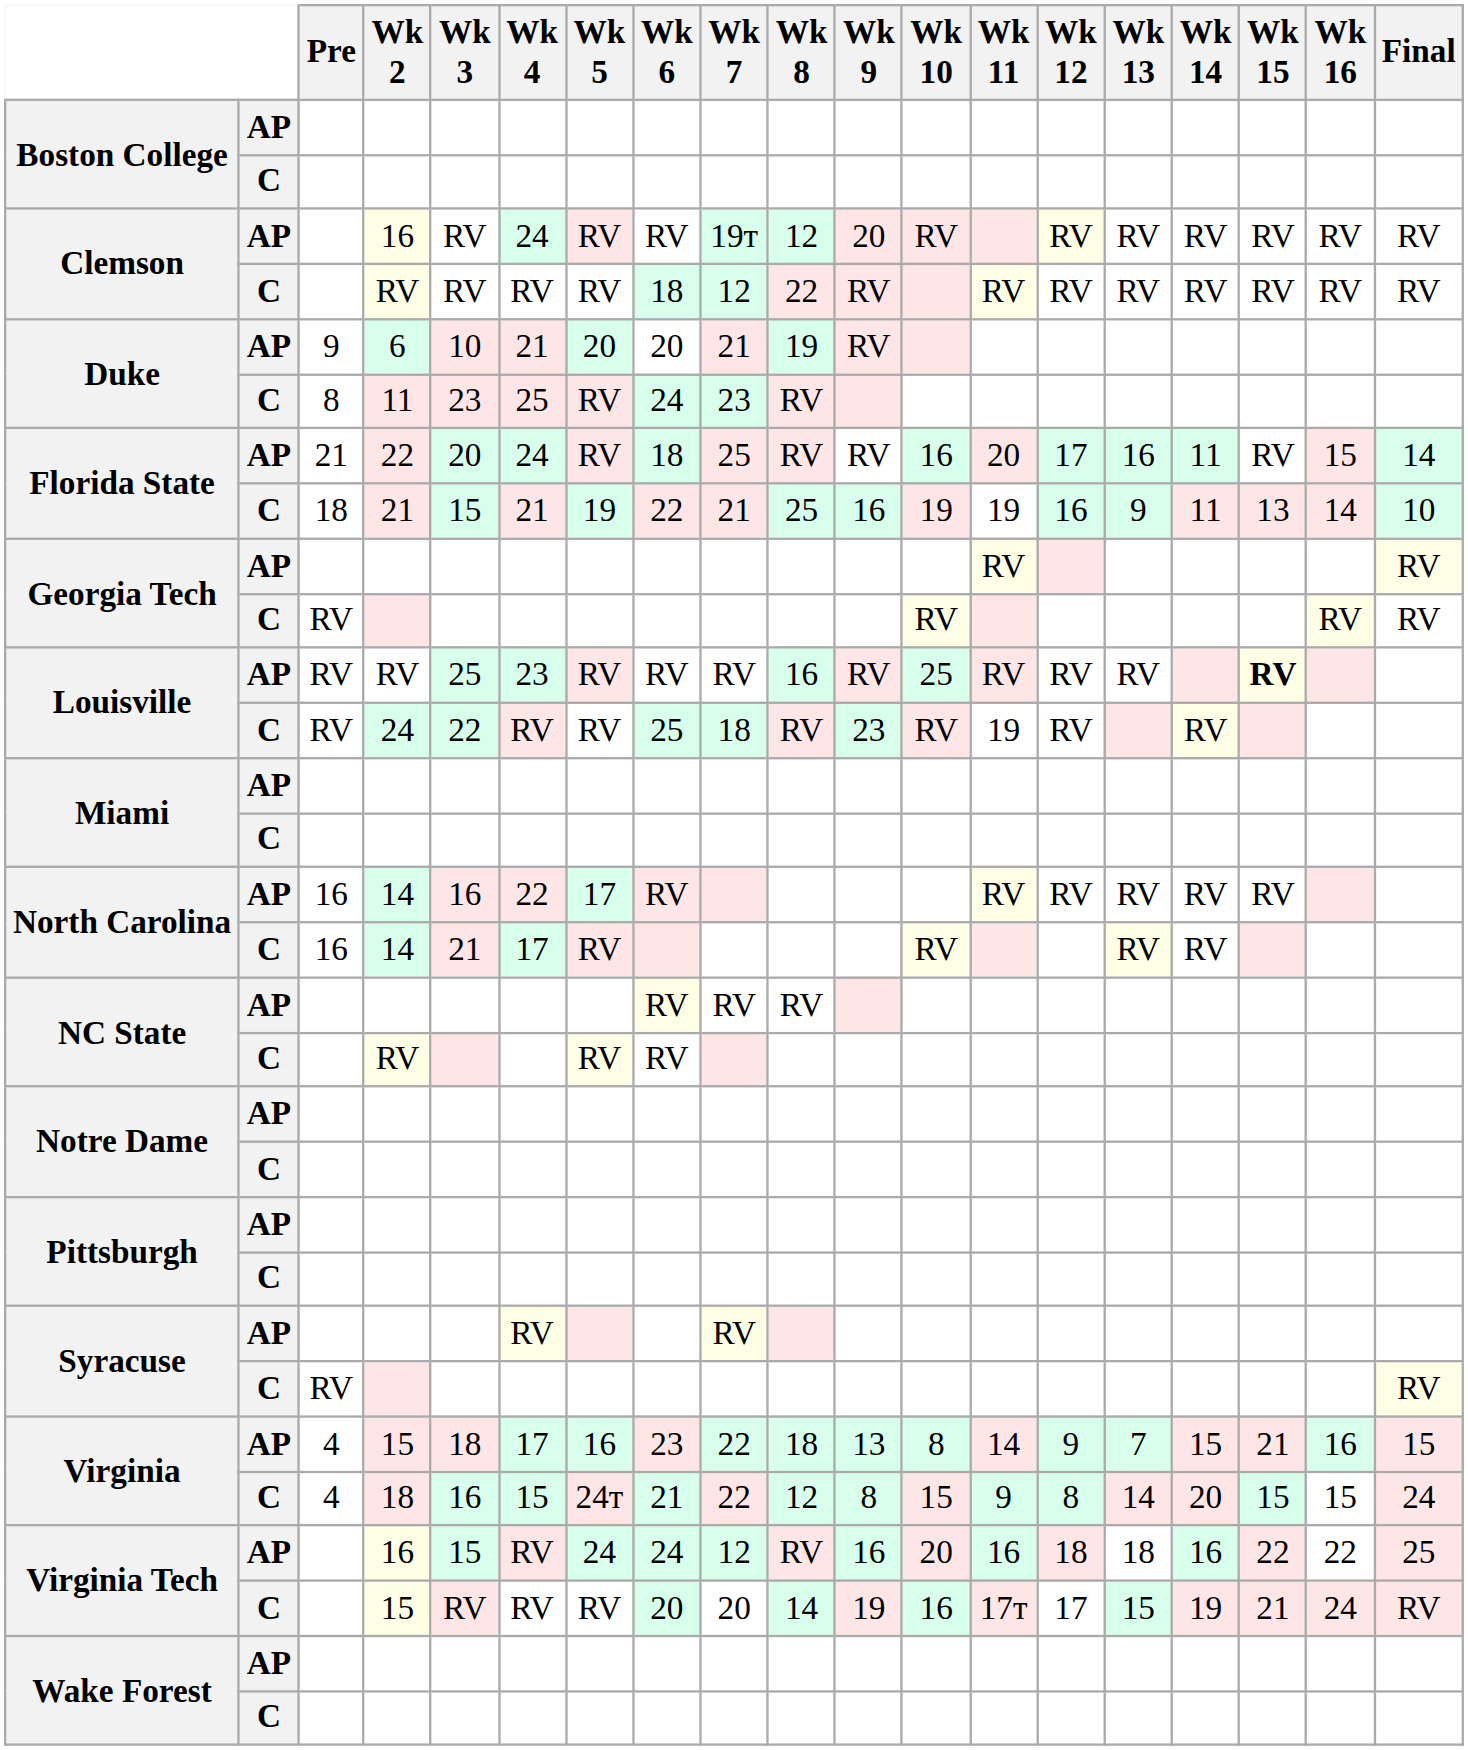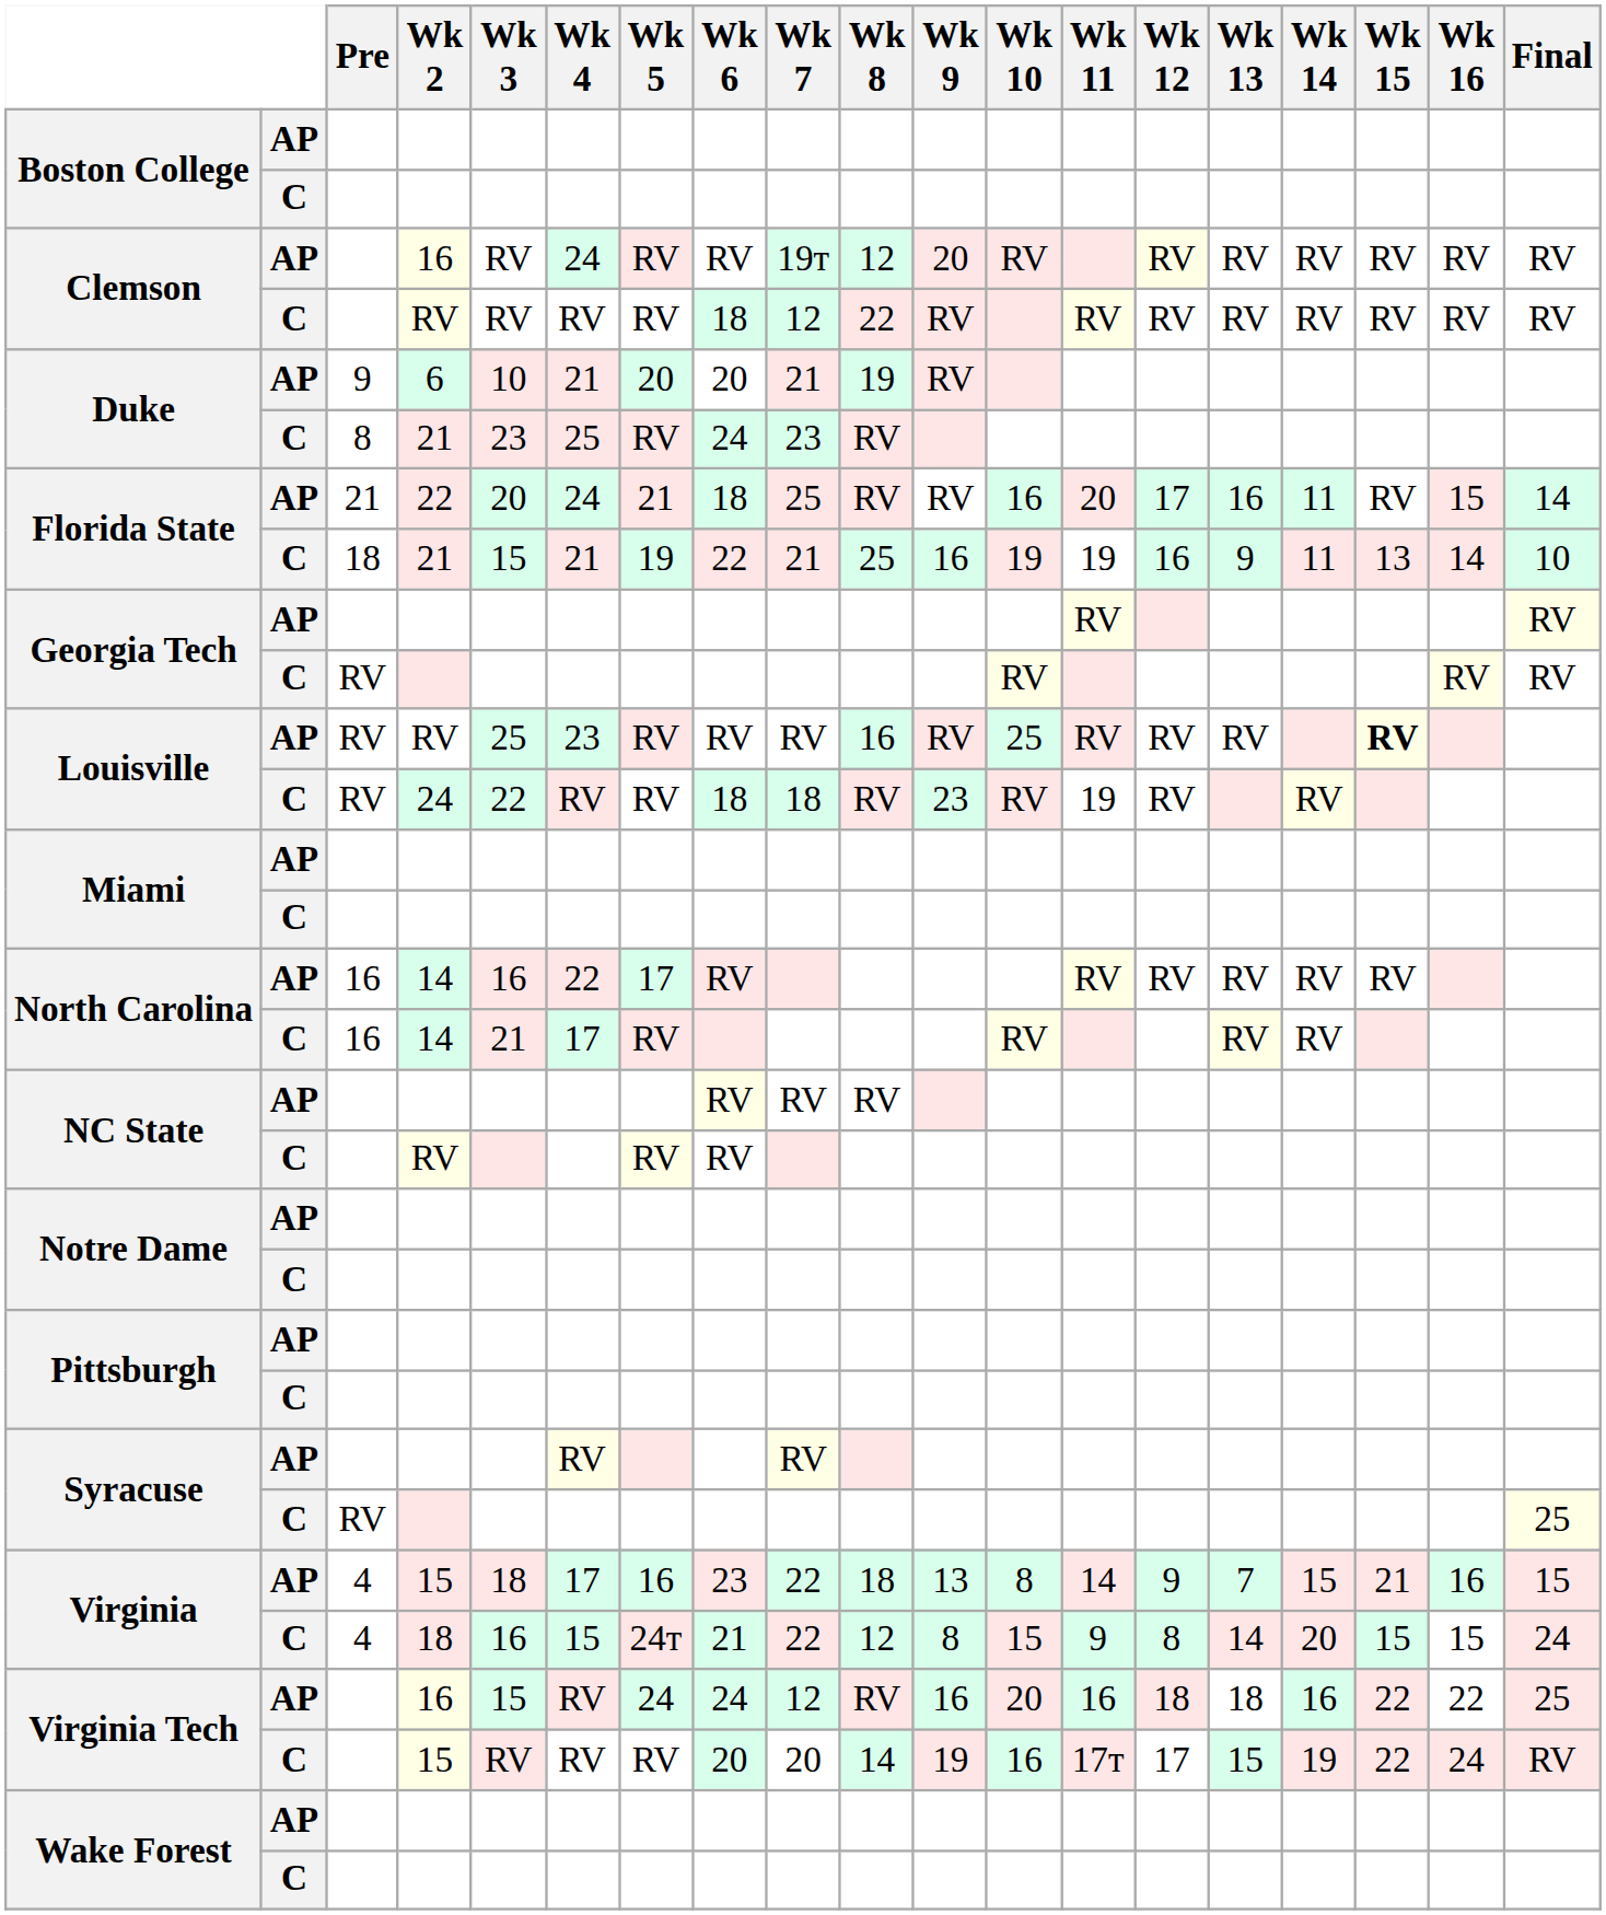Duke / C | Wk 2: 11 -> 21
Florida State / AP | Wk 5: RV -> 21
Louisville / C | Wk 6: 25 -> 18
Syracuse / C | Final: RV -> 25
Virginia Tech / C | Wk 15: 21 -> 22
